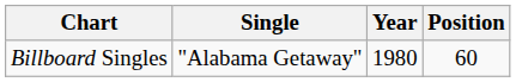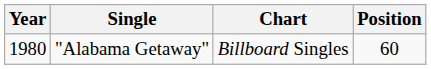columns swapped: Year <-> Chart
